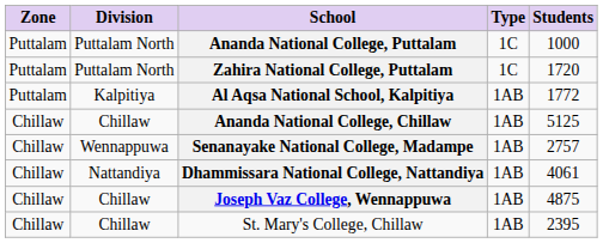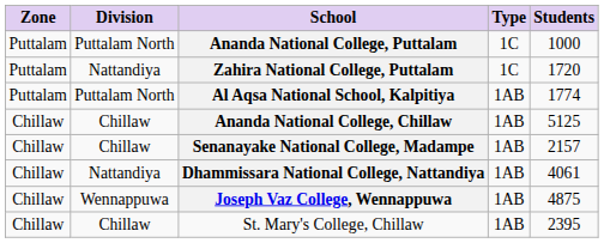Zahira National College, Puttalam | Division: Puttalam North -> Nattandiya
Al Aqsa National School, Kalpitiya | Division: Kalpitiya -> Puttalam North
Al Aqsa National School, Kalpitiya | Students: 1772 -> 1774
Senanayake National College, Madampe | Division: Wennappuwa -> Chillaw
Senanayake National College, Madampe | Students: 2757 -> 2157
Joseph Vaz College, Wennappuwa | Division: Chillaw -> Wennappuwa
